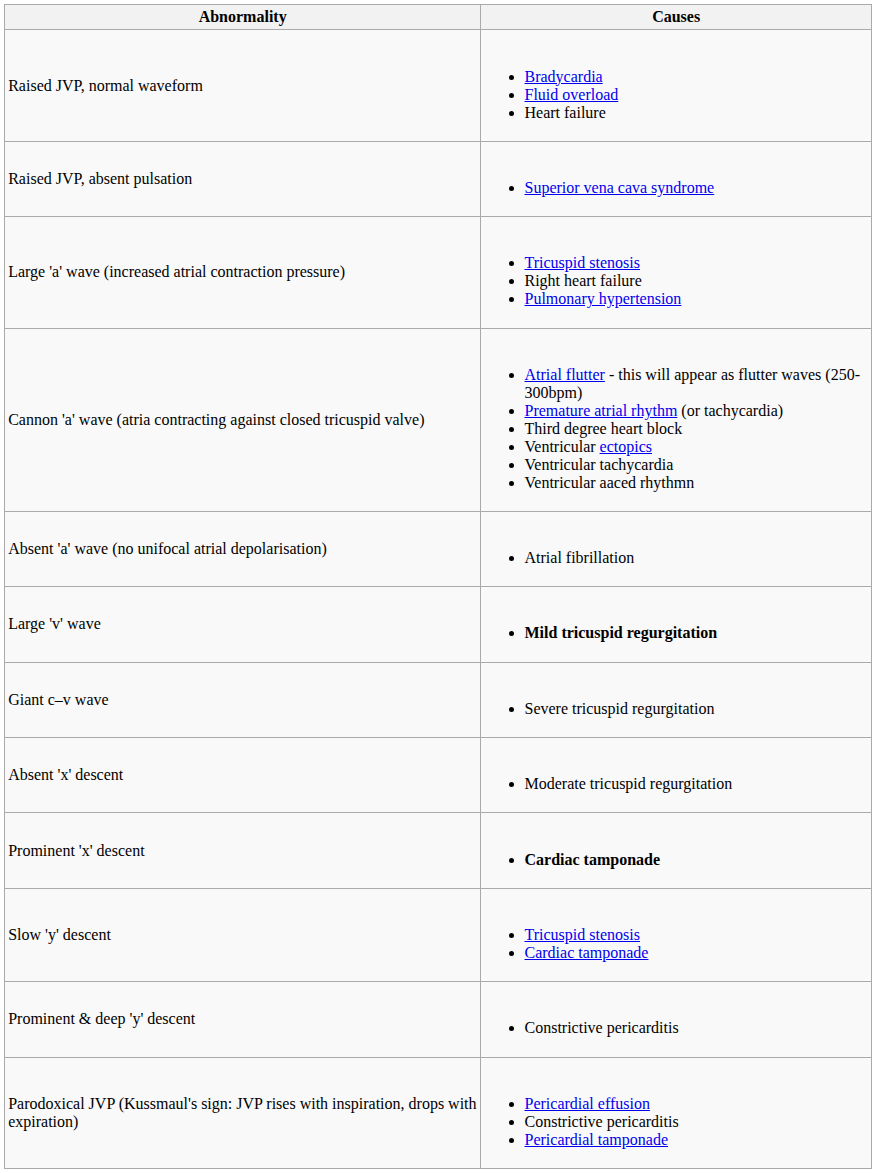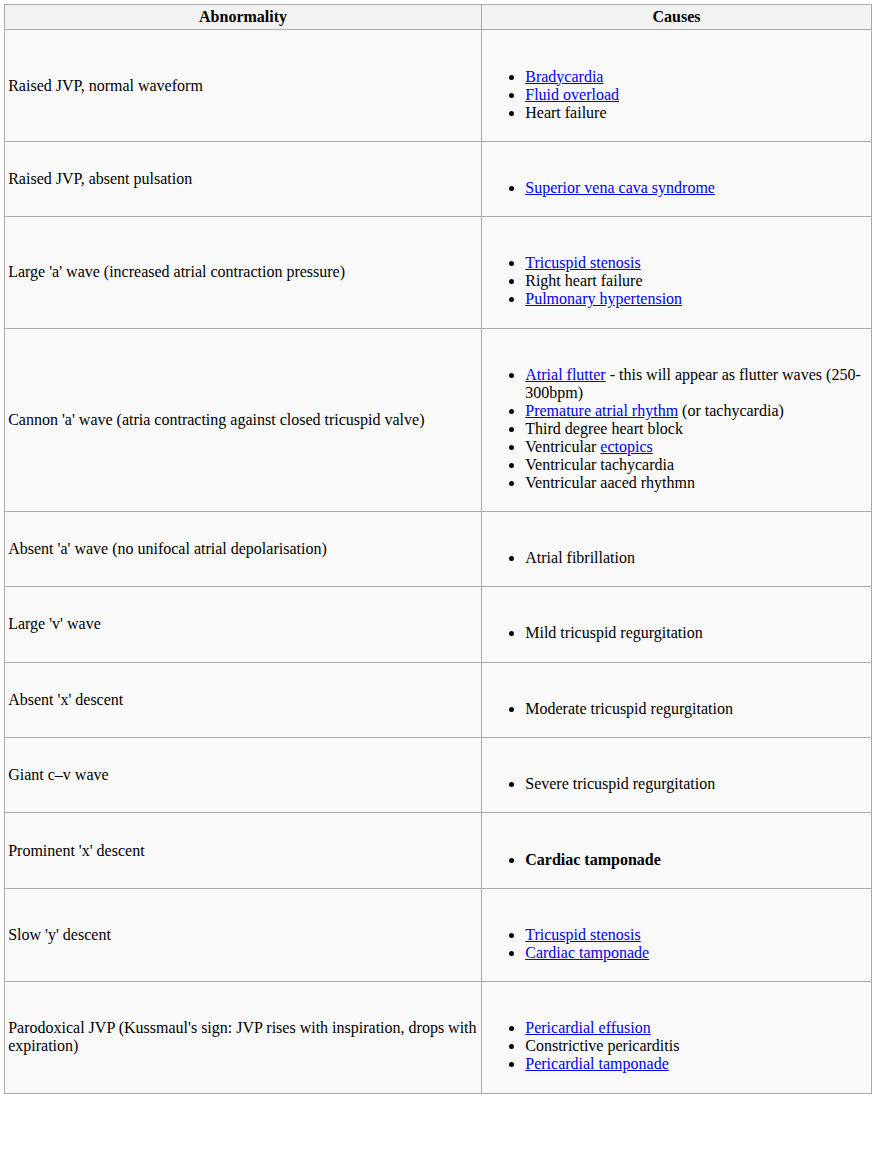Large 'v' wave | Causes: bold -> normal
rows swapped: Absent 'x' descent <-> Giant c–v wave
- row: Prominent & deep 'y' descent | Constrictive pericarditis
